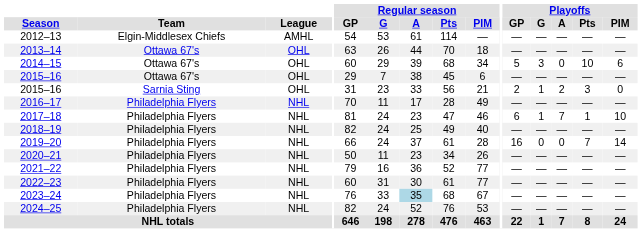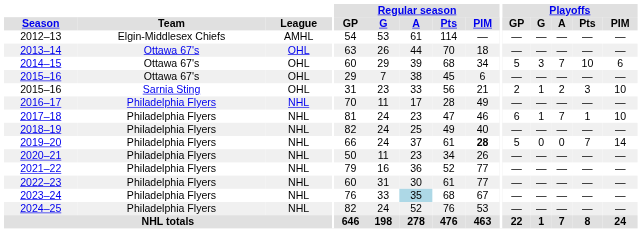2014–15 | Playoffs / A: 0 -> 7
2015–16 / Sarnia Sting | Playoffs / PIM: 0 -> 10
2019–20 | Regular season / PIM: normal -> bold
2019–20 | Playoffs / GP: 16 -> 5
